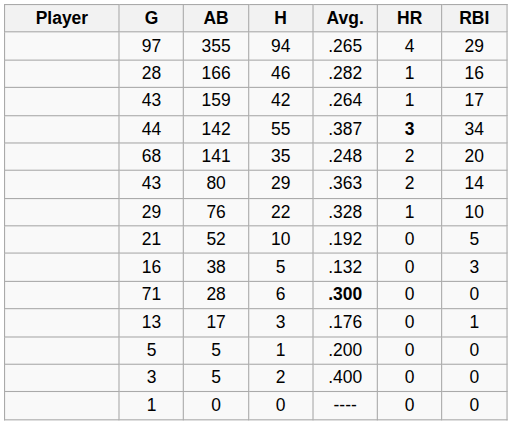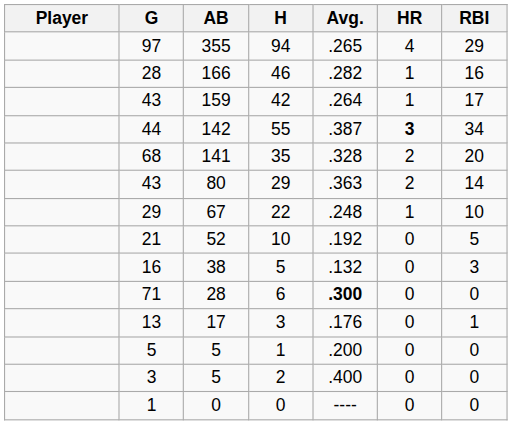35 | Avg.: .248 -> .328
22 | AB: 76 -> 67
22 | Avg.: .328 -> .248
